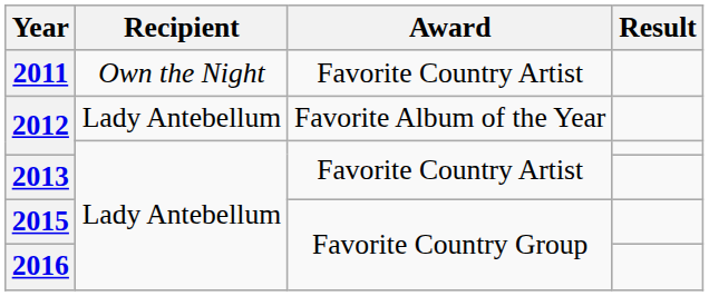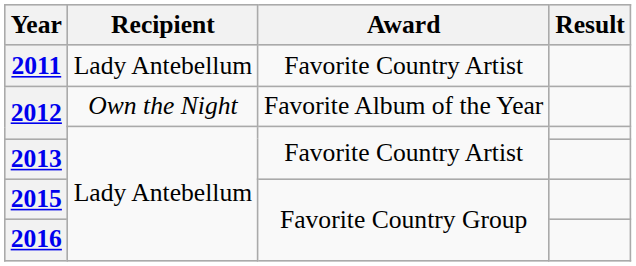2011 | Recipient: Own the Night -> Lady Antebellum
2012 / Favorite Album of the Year | Recipient: Lady Antebellum -> Own the Night
